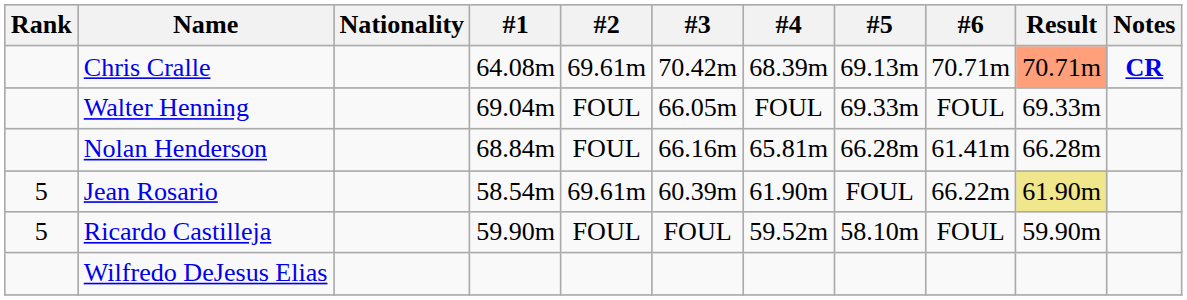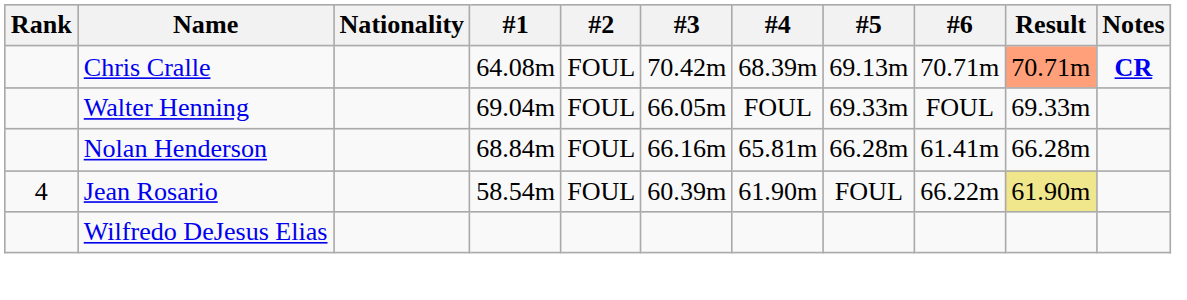Chris Cralle | #2: 69.61m -> FOUL
Jean Rosario | Rank: 5 -> 4
Jean Rosario | #2: 69.61m -> FOUL
- row: 5 | Ricardo Castilleja | 59.90m | FOUL | FOUL | 59.52m | 58.10m | FOUL | 59.90m
